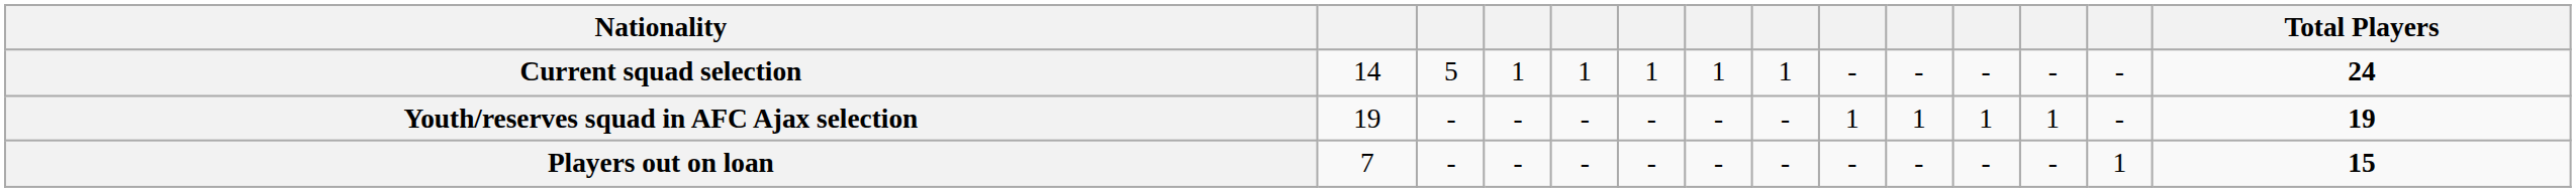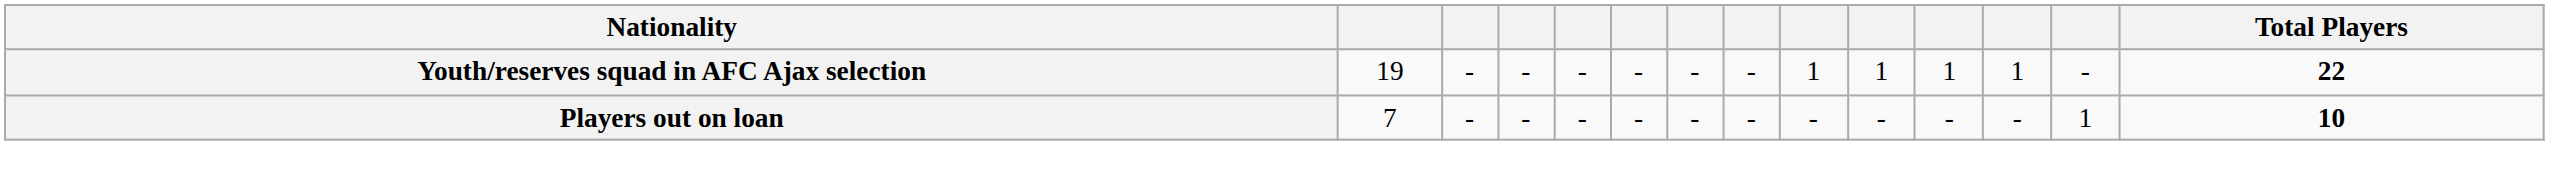- row: Current squad selection | 14 | 5 | 1 | 1 | 1 | 1 | 1 | - | - | - | - | - | 24
Youth/reserves squad in AFC Ajax selection | Total Players: 19 -> 22
Players out on loan | Total Players: 15 -> 10
